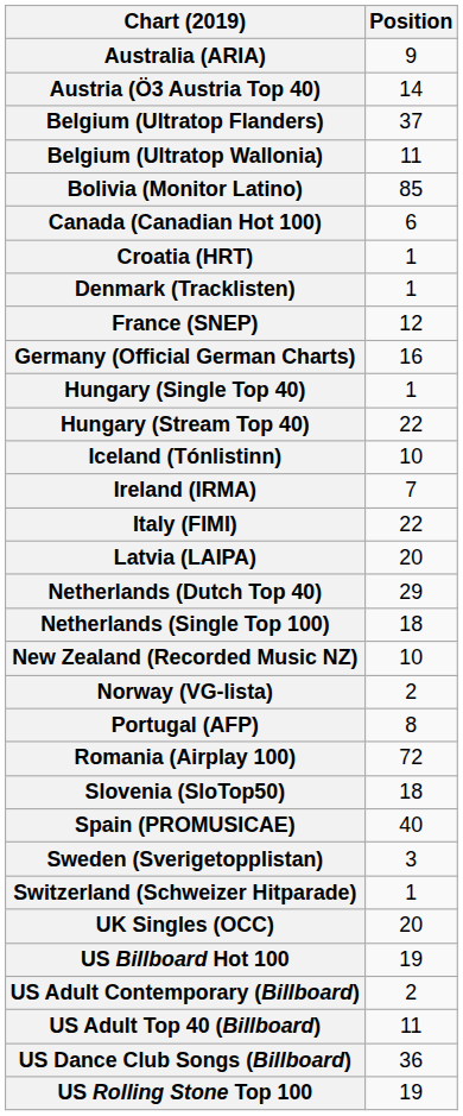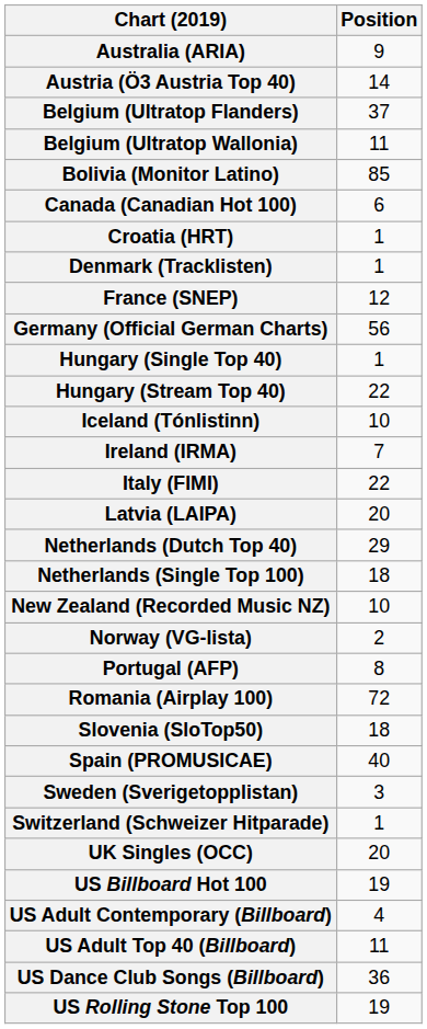Germany (Official German Charts) | Position: 16 -> 56
US Adult Contemporary (Billboard) | Position: 2 -> 4
